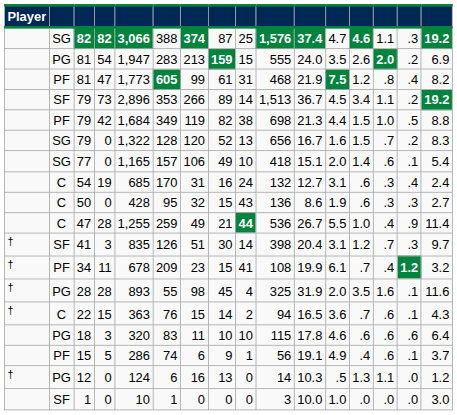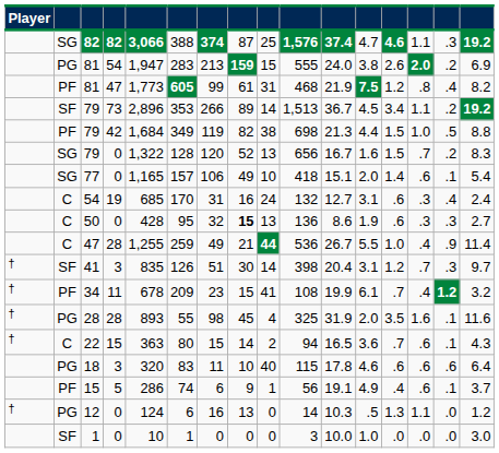81 / 54 | column 12: 3.5 -> 3.8
50 | column 8: normal -> bold
50 | column 9: 43 -> 13
22 | column 6: 76 -> 80
18 | column 9: 10 -> 40
